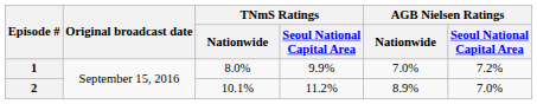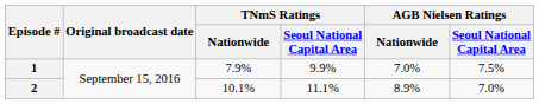1 | TNmS Ratings / Nationwide: 8.0% -> 7.9%
1 | AGB Nielsen Ratings / Seoul National Capital Area: 7.2% -> 7.5%
2 | TNmS Ratings / Seoul National Capital Area: 11.2% -> 11.1%
